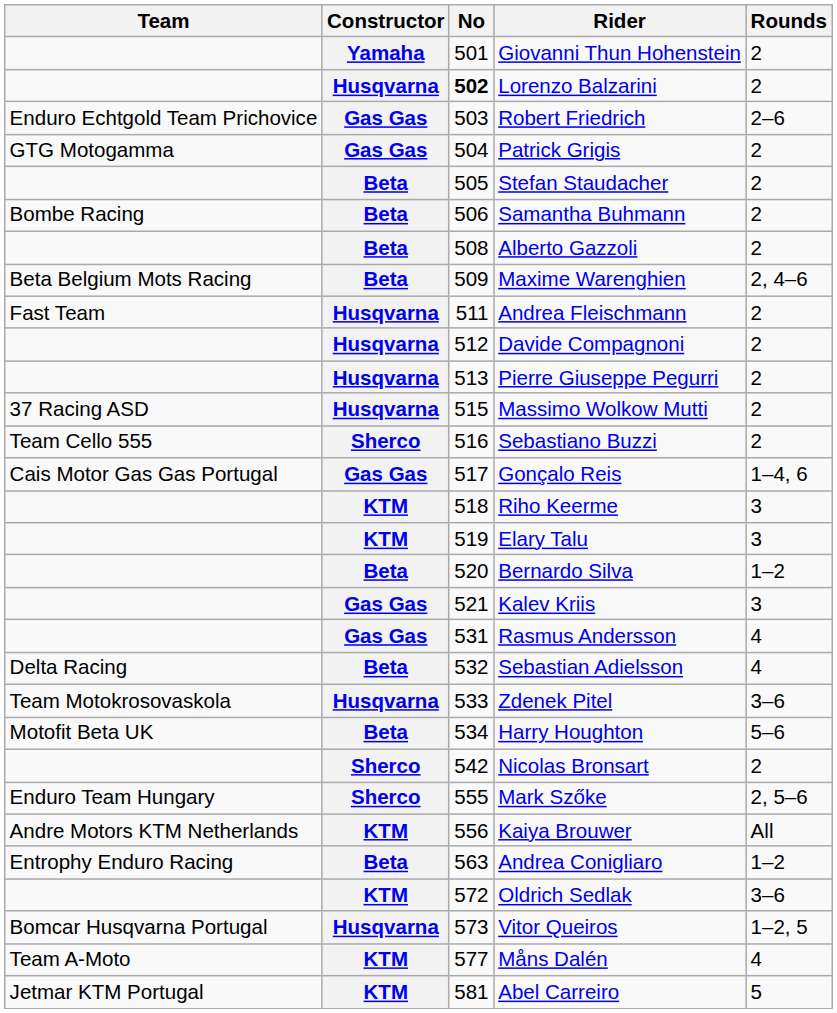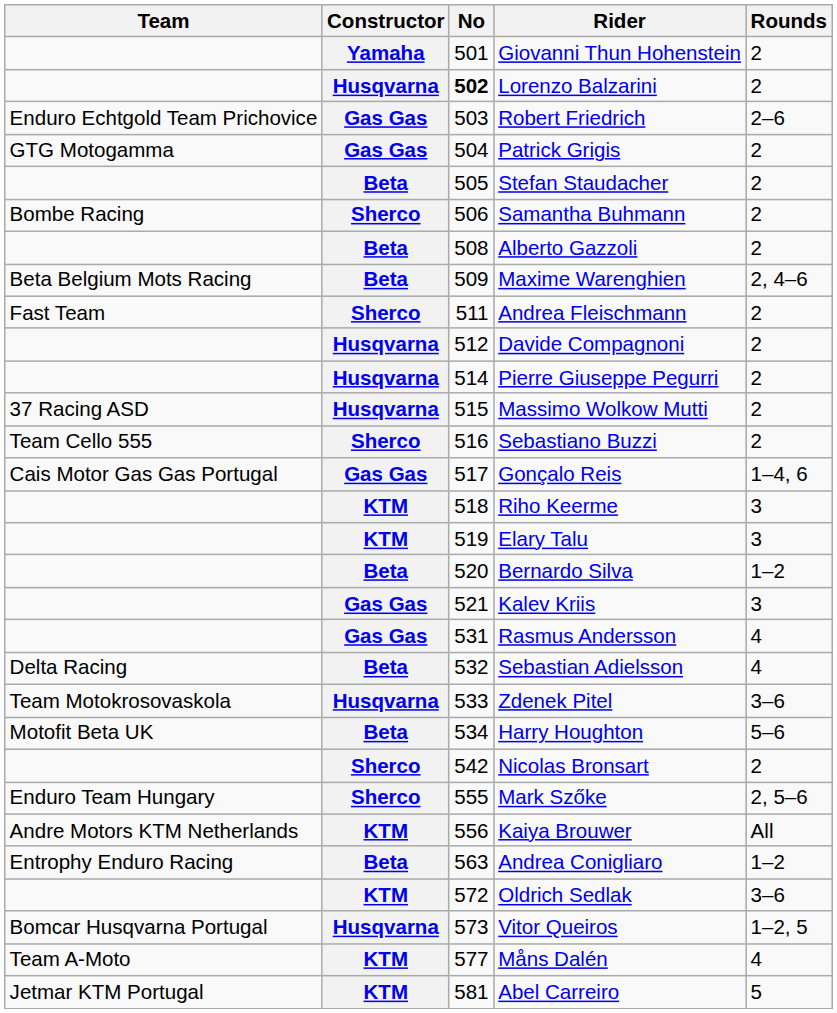Samantha Buhmann | Constructor: Beta -> Sherco
Andrea Fleischmann | Constructor: Husqvarna -> Sherco
Pierre Giuseppe Pegurri | No: 513 -> 514
